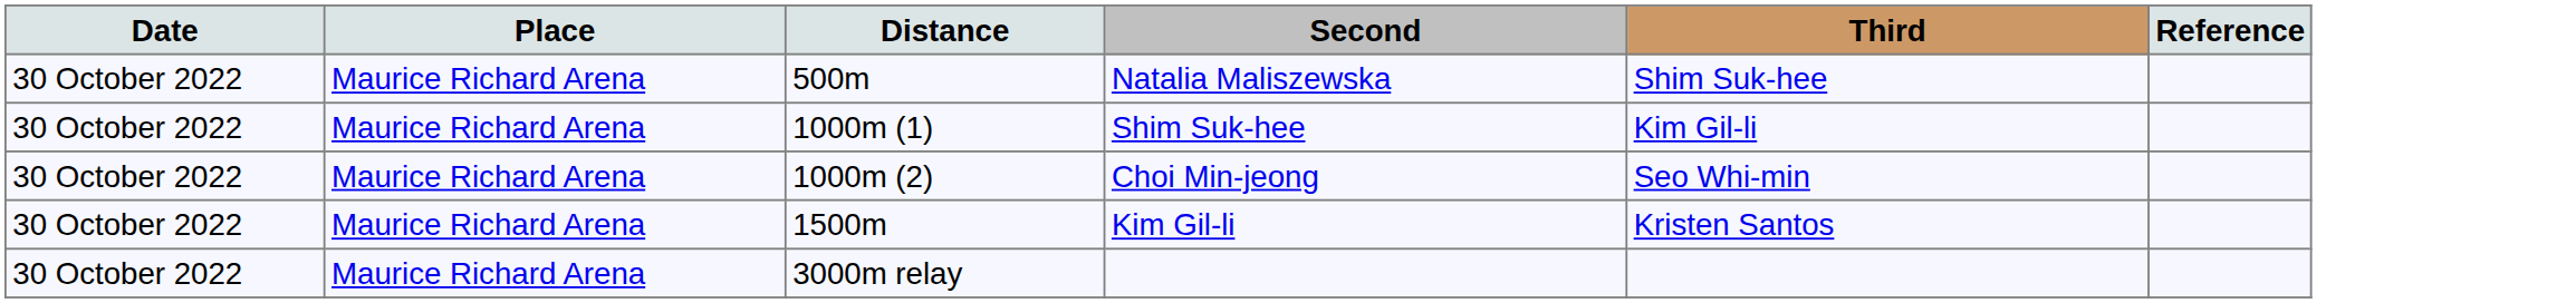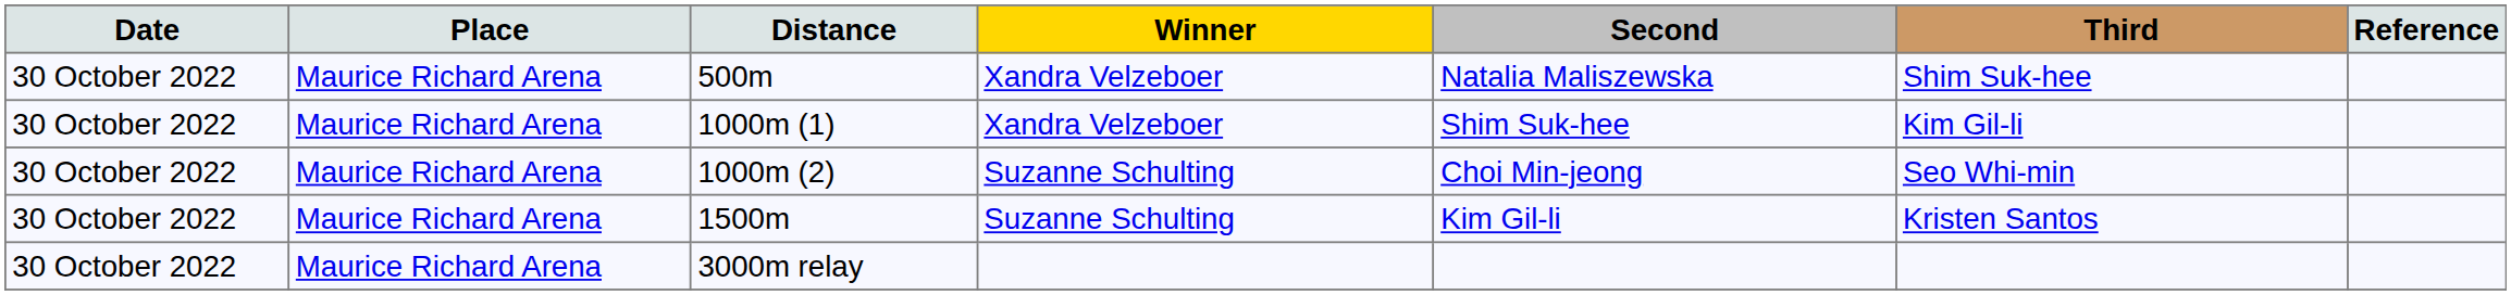+ column: Winner | Xandra Velzeboer | Xandra Velzeboer | Suzanne Schulting | Suzanne Schulting
